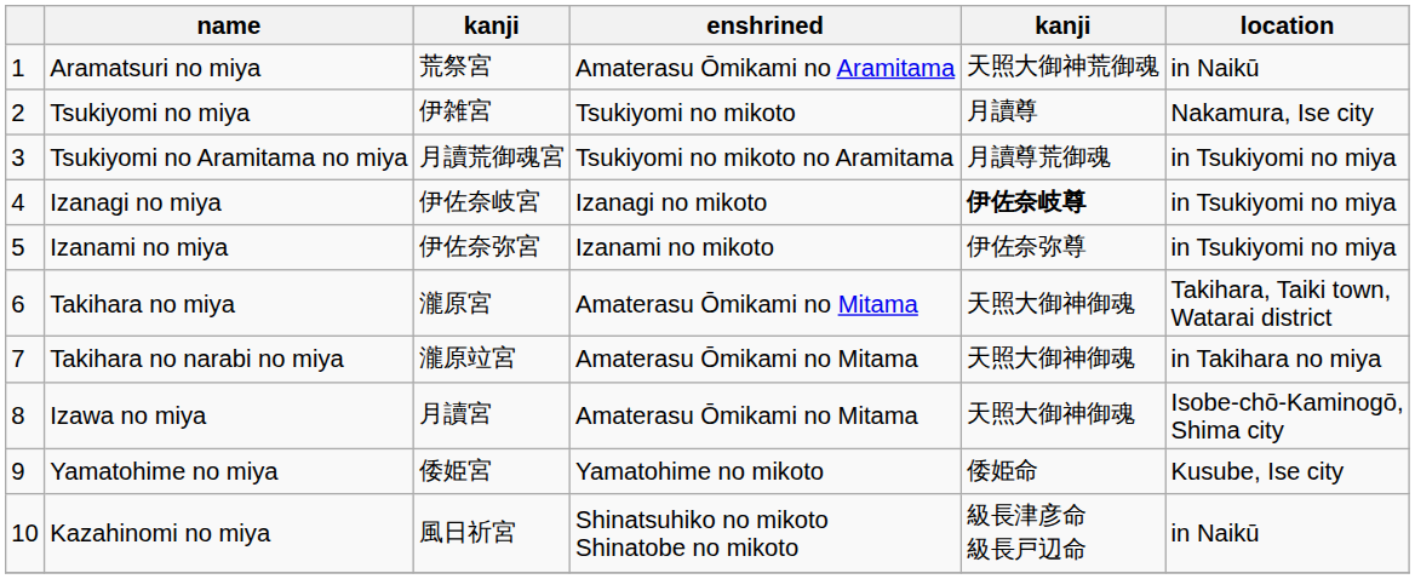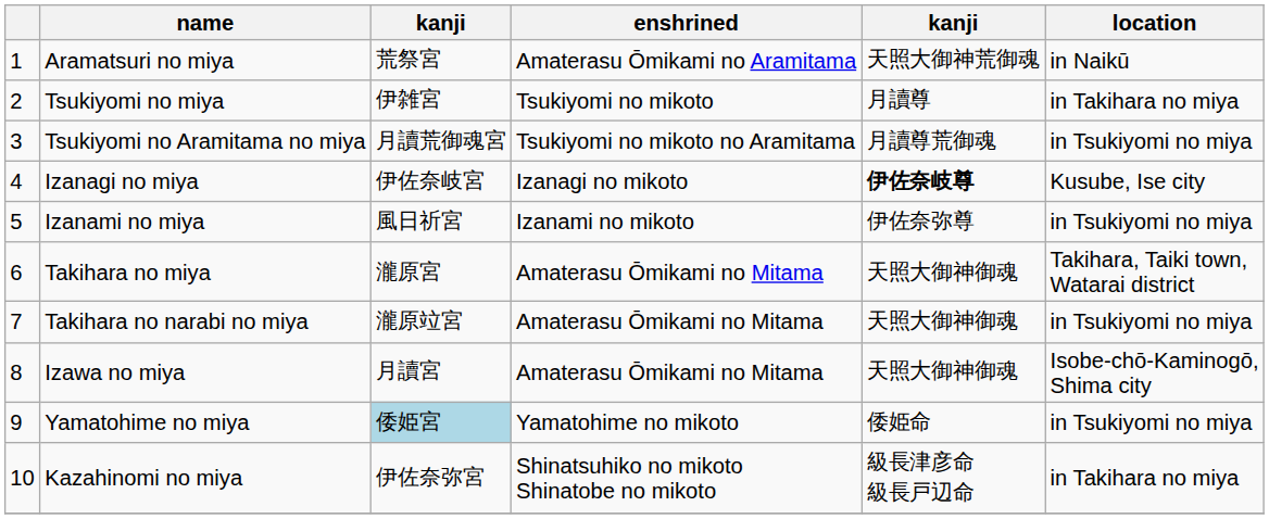Tsukiyomi no miya | location: Nakamura, Ise city -> in Takihara no miya
Izanagi no miya | location: in Tsukiyomi no miya -> Kusube, Ise city
Izanami no miya | column 3: 伊佐奈弥宮 -> 風日祈宮
Takihara no narabi no miya | location: in Takihara no miya -> in Tsukiyomi no miya
Yamatohime no miya | column 3: no background -> lightblue background
Yamatohime no miya | location: Kusube, Ise city -> in Tsukiyomi no miya
Kazahinomi no miya | column 3: 風日祈宮 -> 伊佐奈弥宮
Kazahinomi no miya | location: in Naikū -> in Takihara no miya
